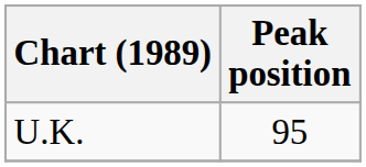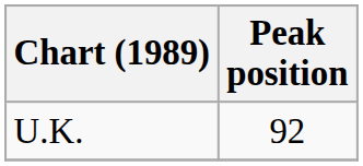U.K. | Peak position: 95 -> 92
